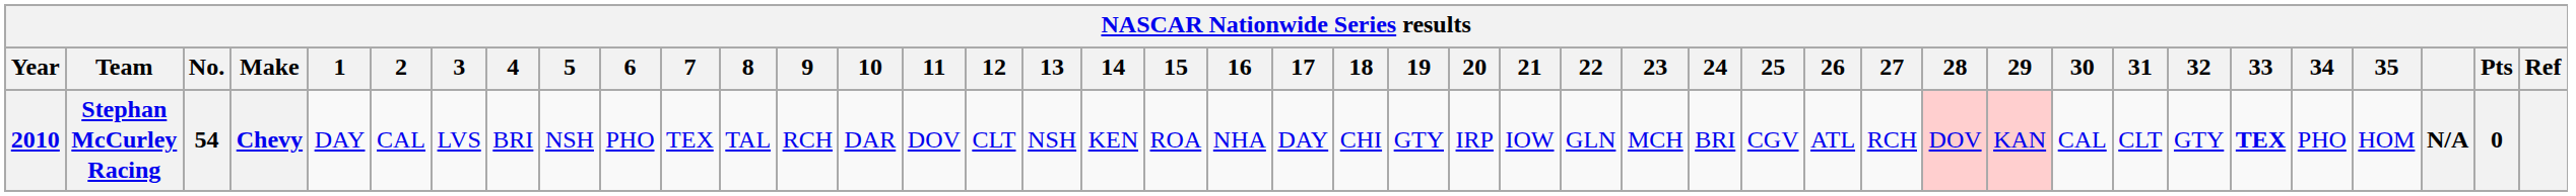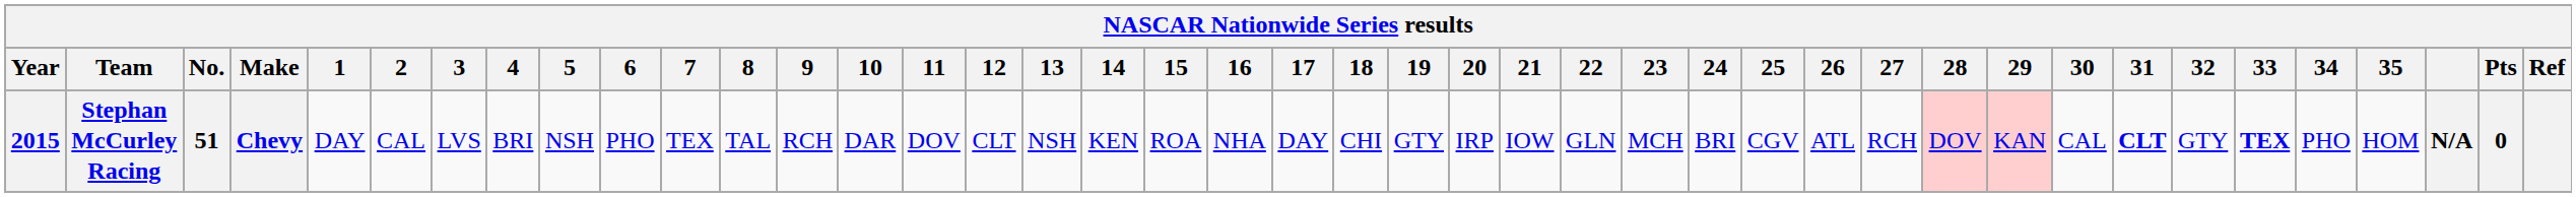Stephan McCurley Racing | Year: 2010 -> 2015
Stephan McCurley Racing | No.: 54 -> 51
Stephan McCurley Racing | 31: normal -> bold
